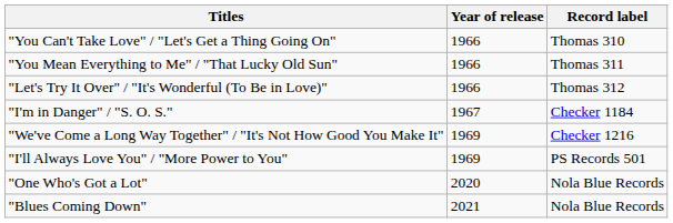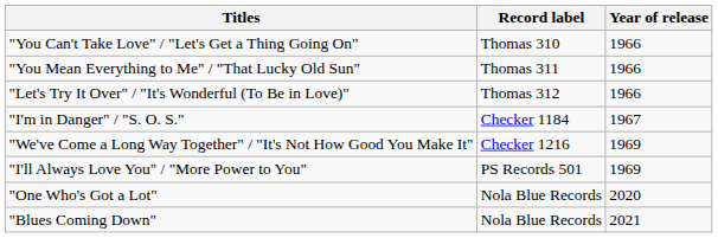columns swapped: Record label <-> Year of release
